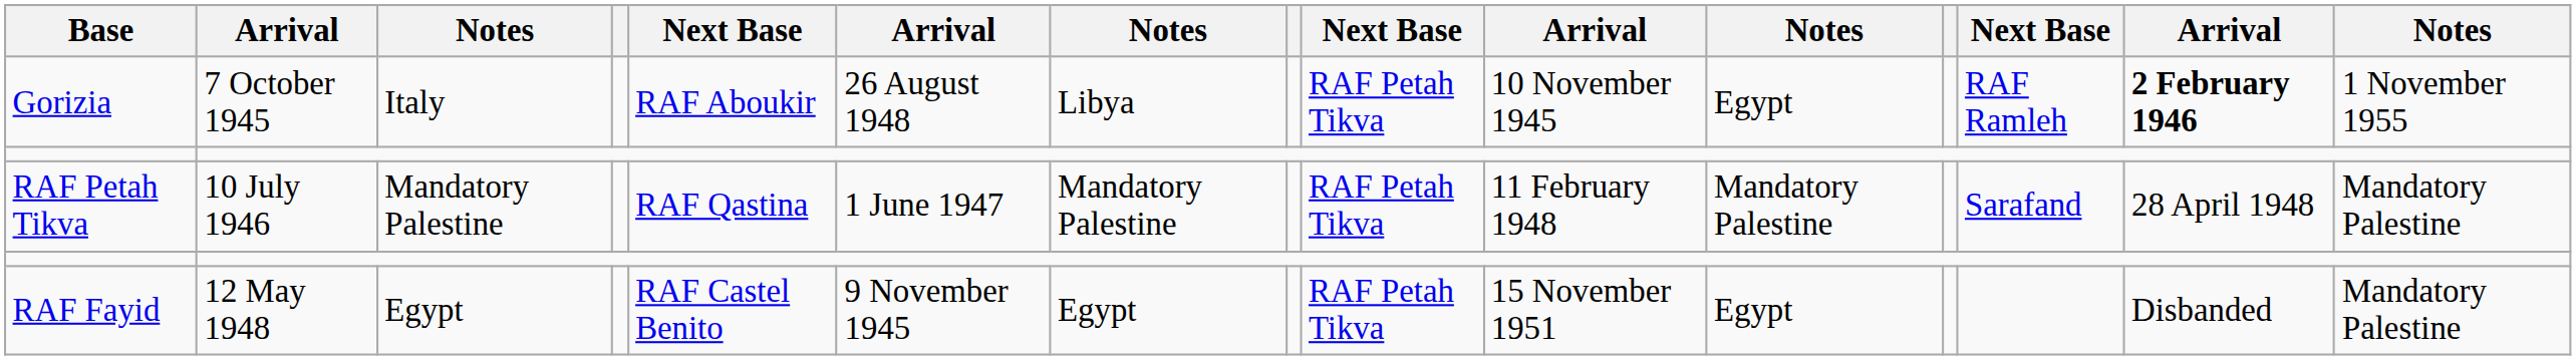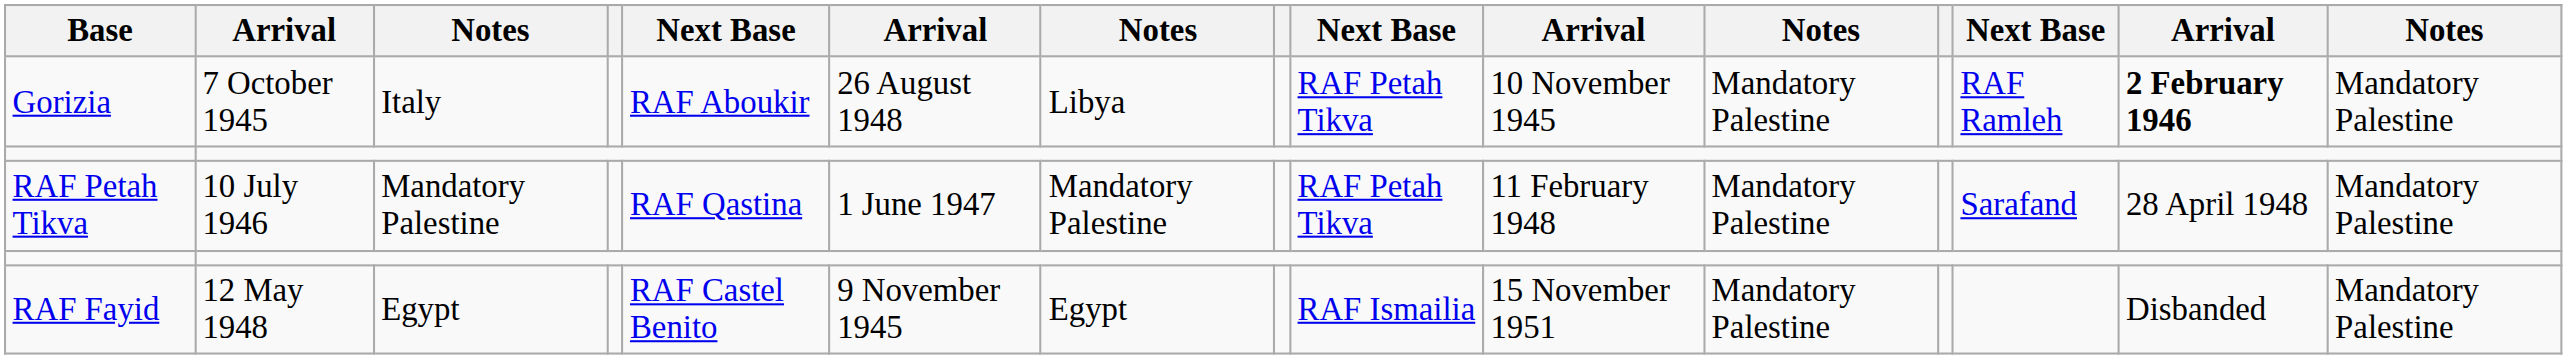Gorizia | column 11: Egypt -> Mandatory Palestine
Gorizia | column 15: 1 November 1955 -> Mandatory Palestine
RAF Fayid | column 9: RAF Petah Tikva -> RAF Ismailia
RAF Fayid | column 11: Egypt -> Mandatory Palestine
